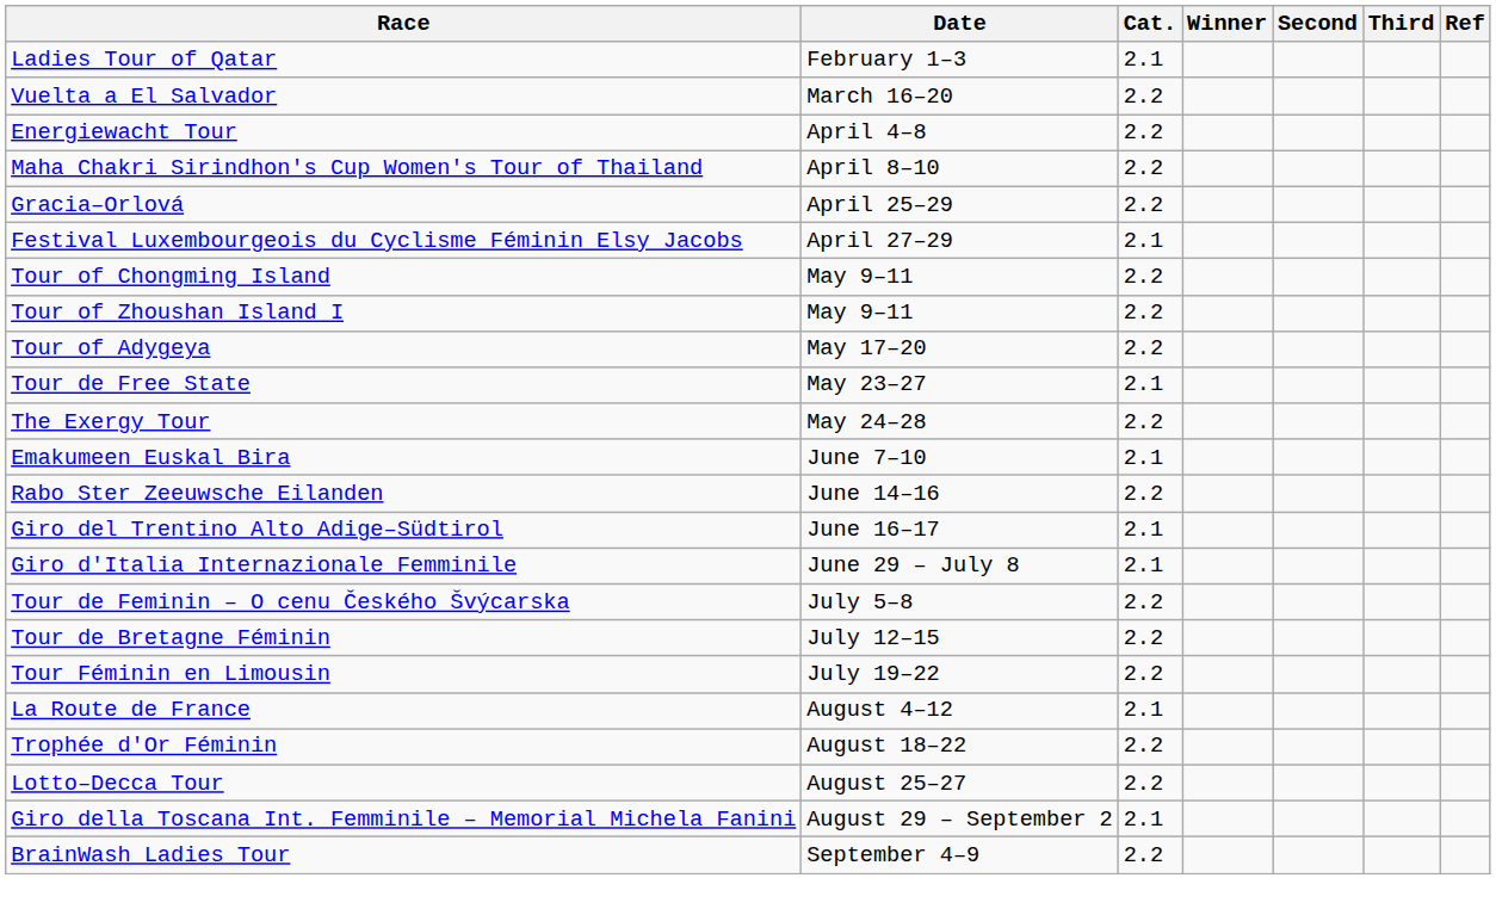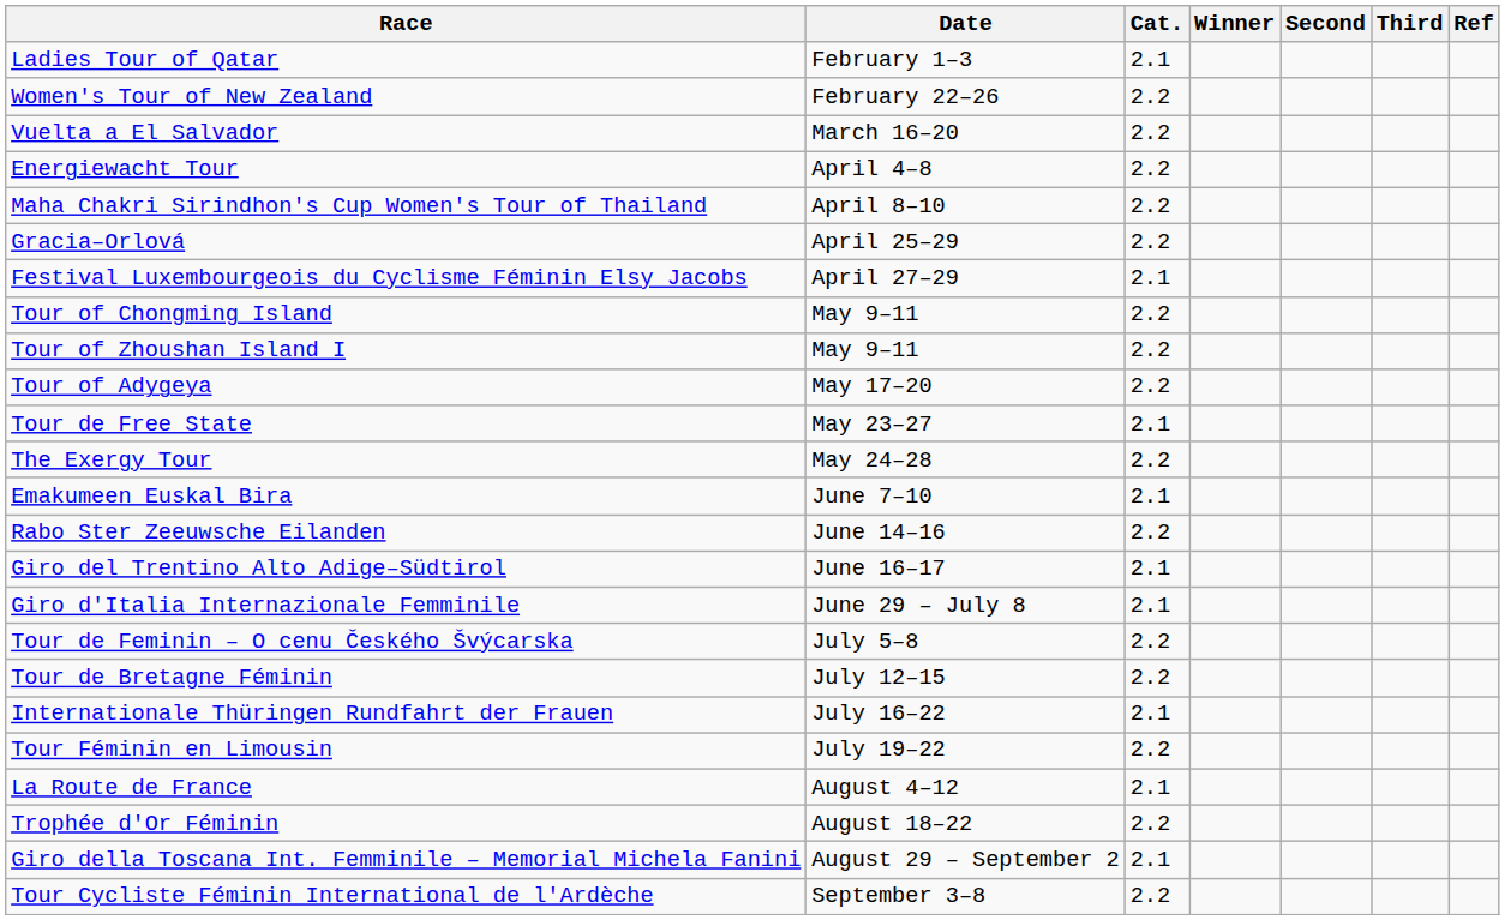+ row: Women's Tour of New Zealand | February 22–26 | 2.2
+ row: Internationale Thüringen Rundfahrt der Frauen | July 16–22 | 2.1
- row: Lotto–Decca Tour | August 25–27 | 2.2
+ row: Tour Cycliste Féminin International de l'Ardèche | September 3–8 | 2.2
- row: BrainWash Ladies Tour | September 4–9 | 2.2
